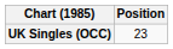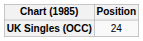UK Singles (OCC) | Position: 23 -> 24
